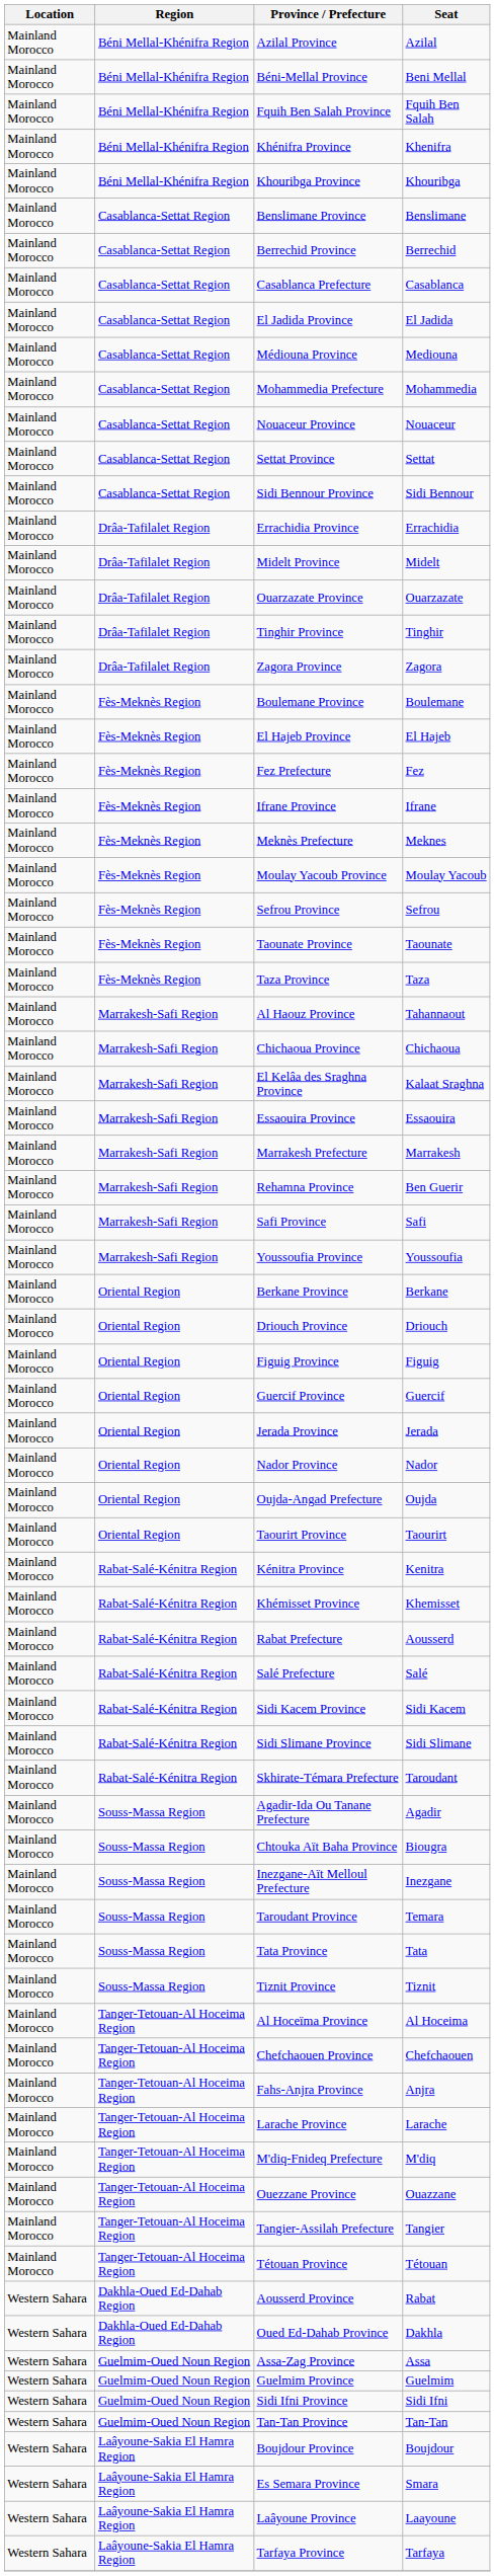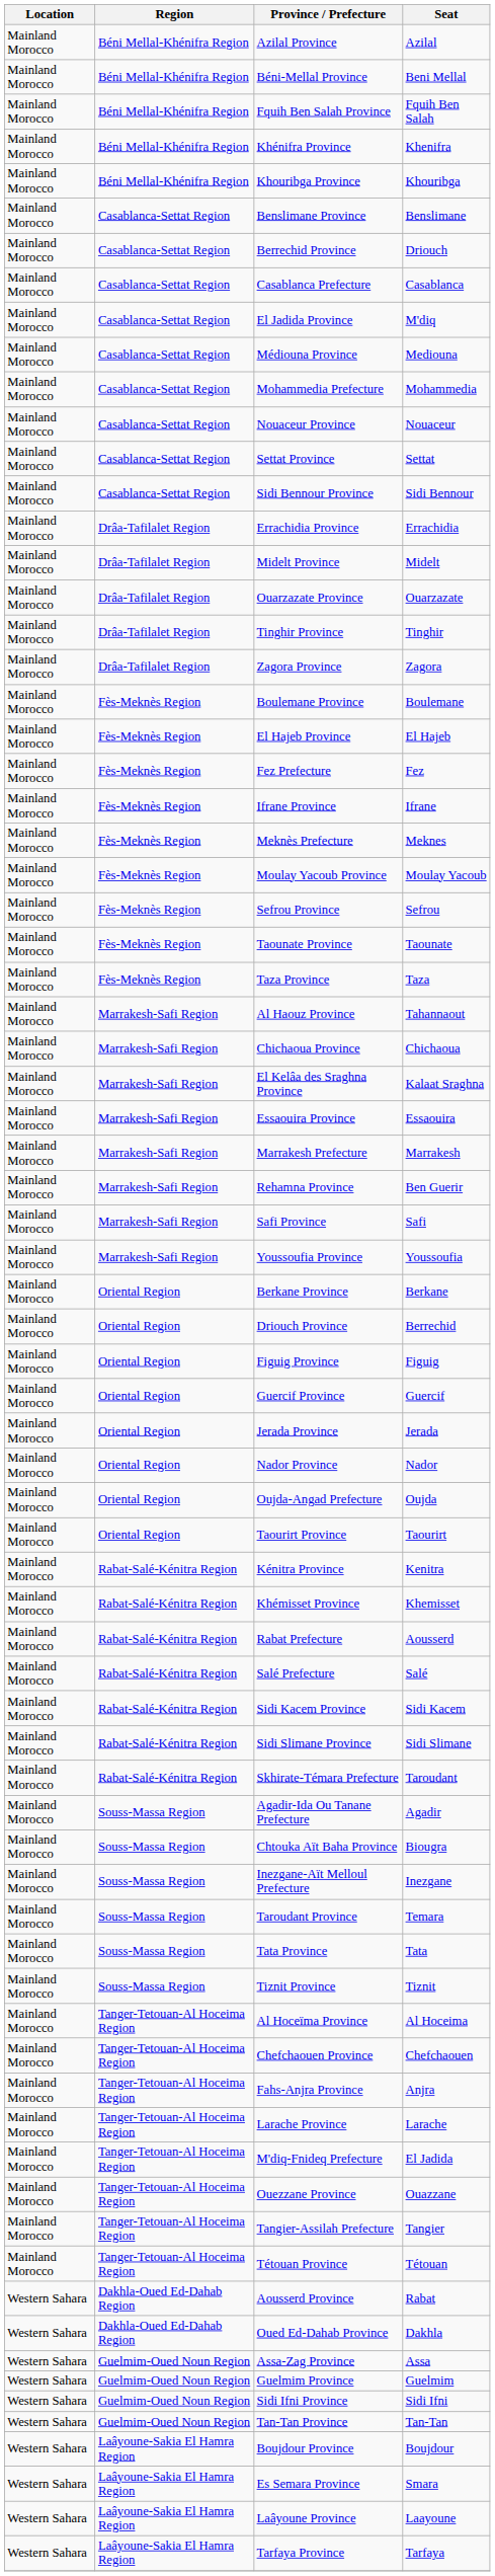Berrechid Province | Seat: Berrechid -> Driouch
El Jadida Province | Seat: El Jadida -> M'diq
Driouch Province | Seat: Driouch -> Berrechid
M'diq-Fnideq Prefecture | Seat: M'diq -> El Jadida
